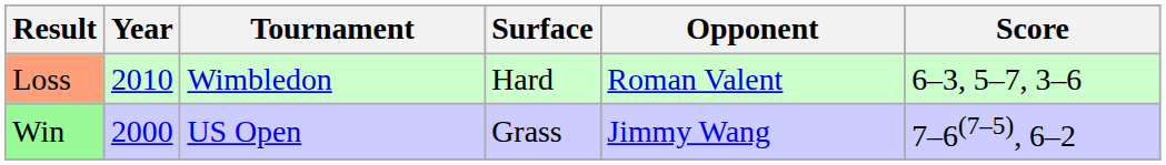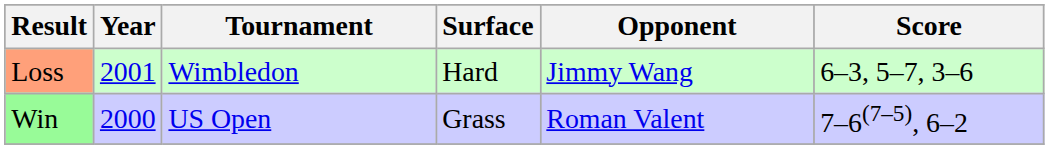Loss | Year: 2010 -> 2001
Loss | Opponent: Roman Valent -> Jimmy Wang
Win | Opponent: Jimmy Wang -> Roman Valent
